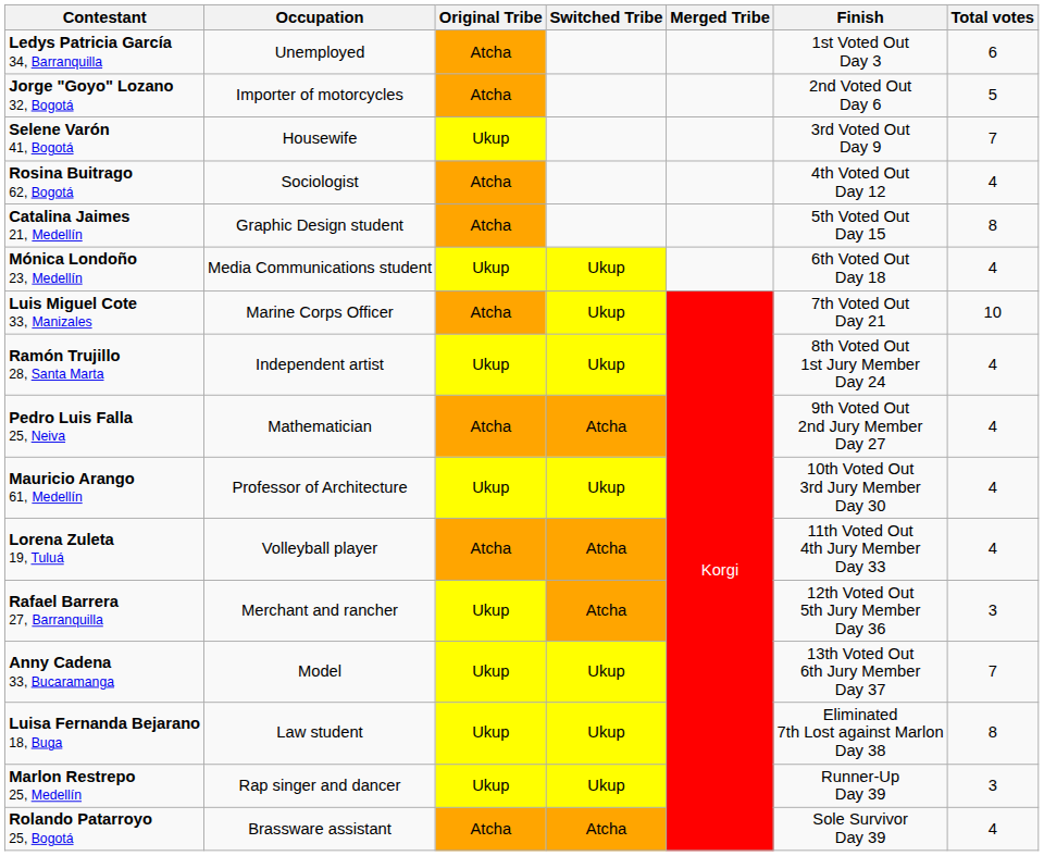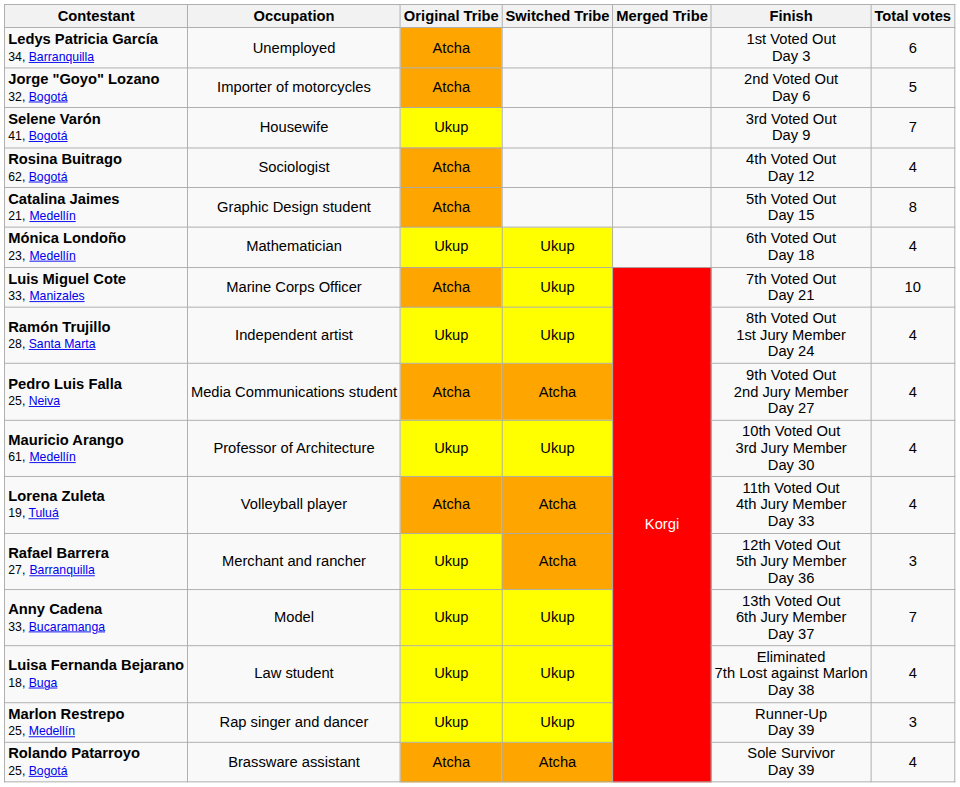Mónica Londoño 23, Medellín | Occupation: Media Communications student -> Mathematician
Pedro Luis Falla 25, Neiva | Occupation: Mathematician -> Media Communications student
Luisa Fernanda Bejarano 18, Buga | Total votes: 8 -> 4
